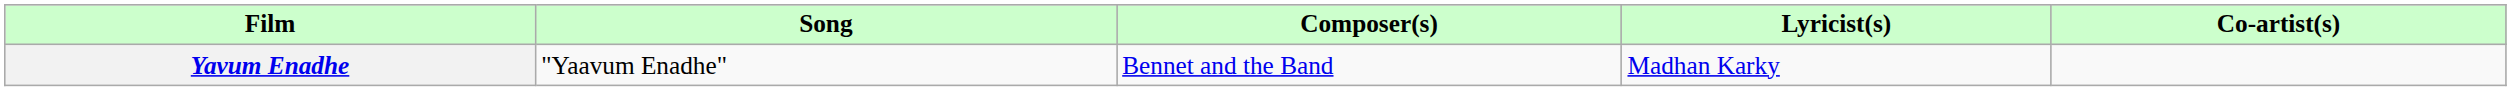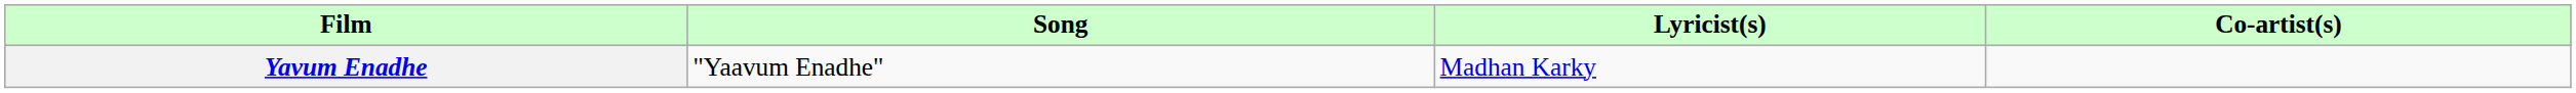- column: Composer(s) | Bennet and the Band
